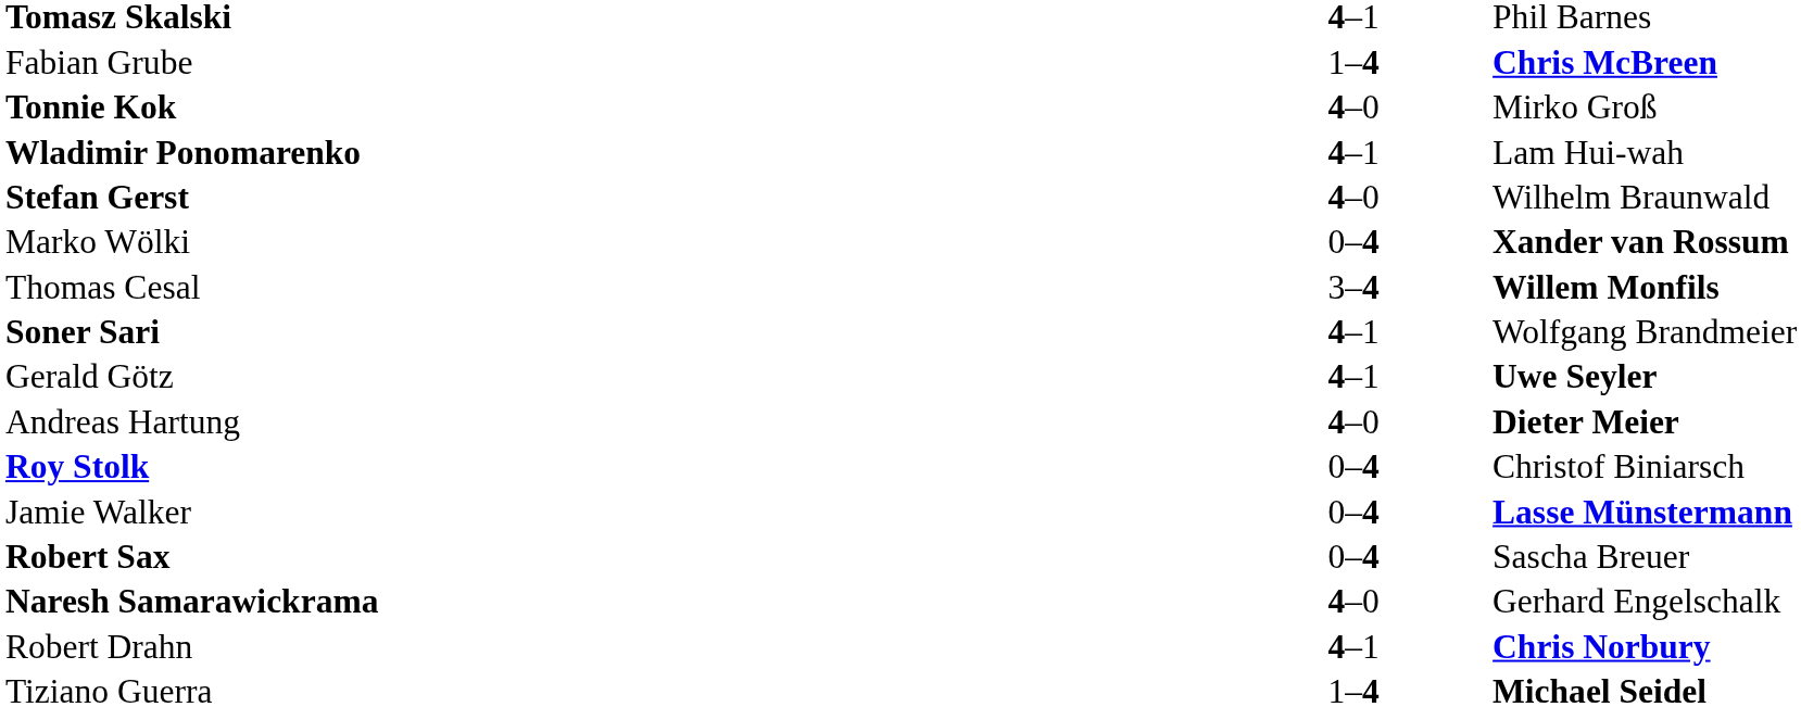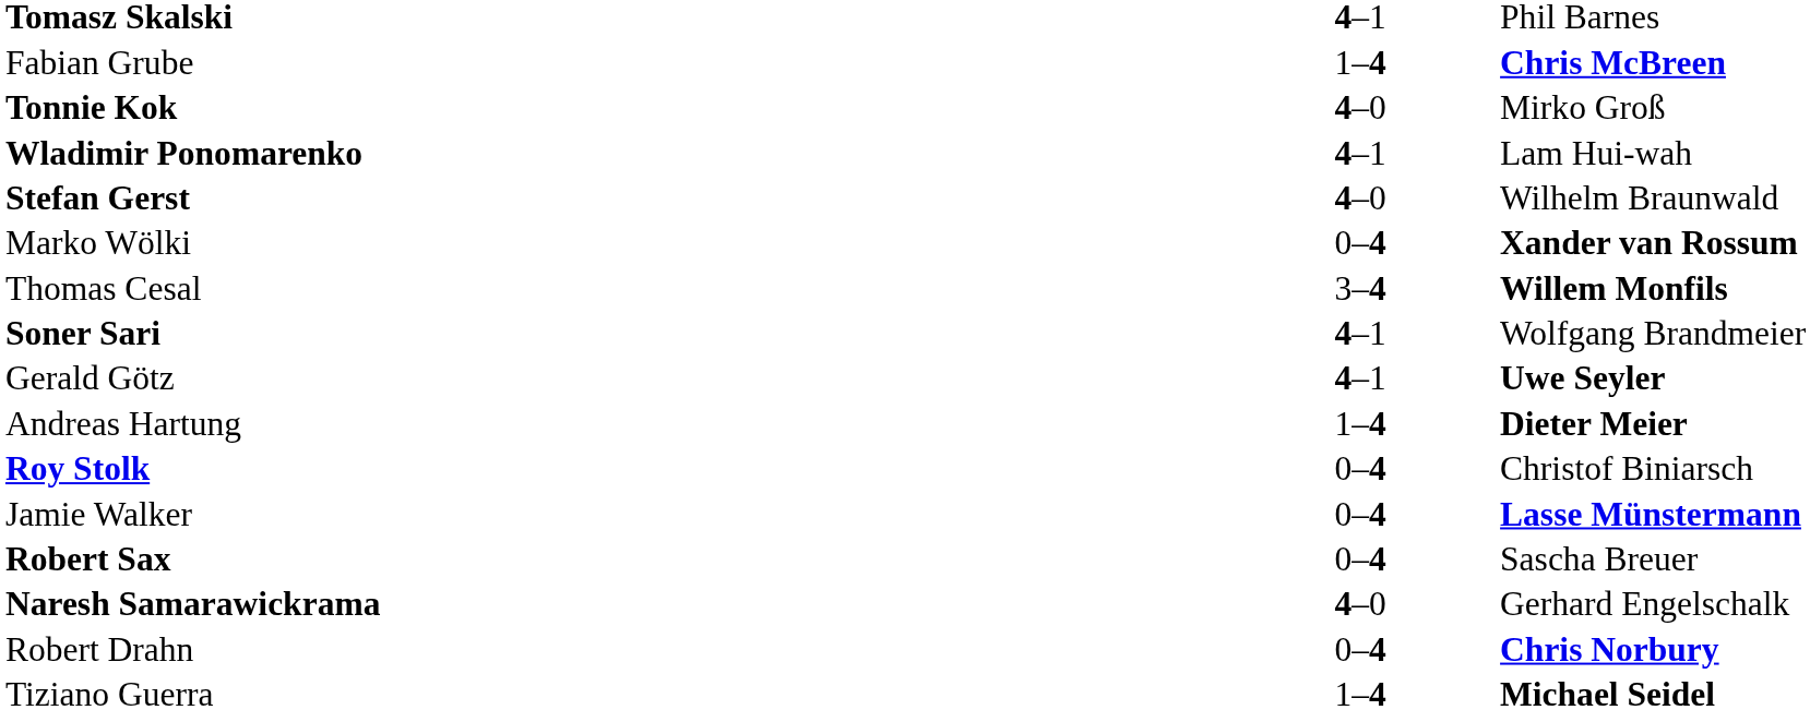Andreas Hartung | column 2: 4–0 -> 1–4
Robert Drahn | column 2: 4–1 -> 0–4
